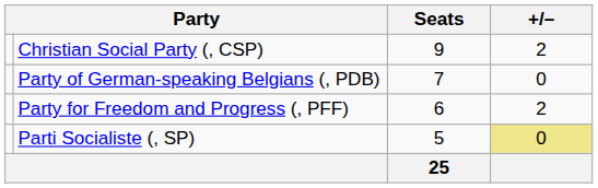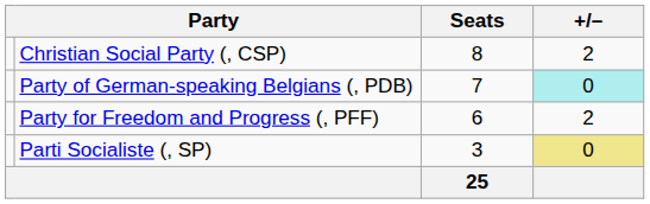Christian Social Party (, CSP) | Seats: 9 -> 8
Party of German-speaking Belgians (, PDB) | +/–: no background -> paleturquoise background
Parti Socialiste (, SP) | Seats: 5 -> 3
